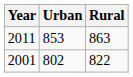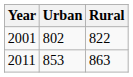rows swapped: 2011 <-> 2001
